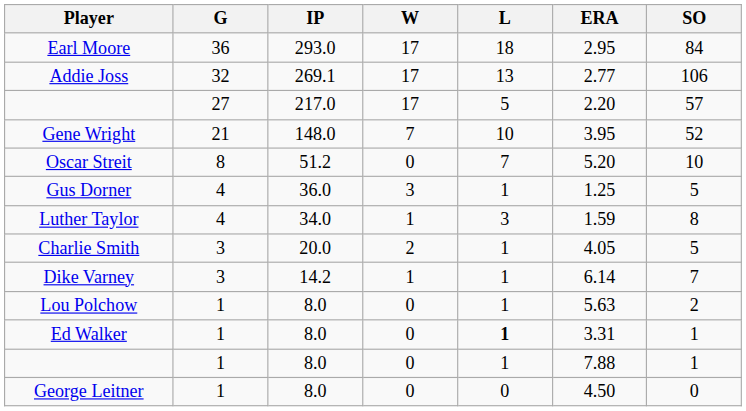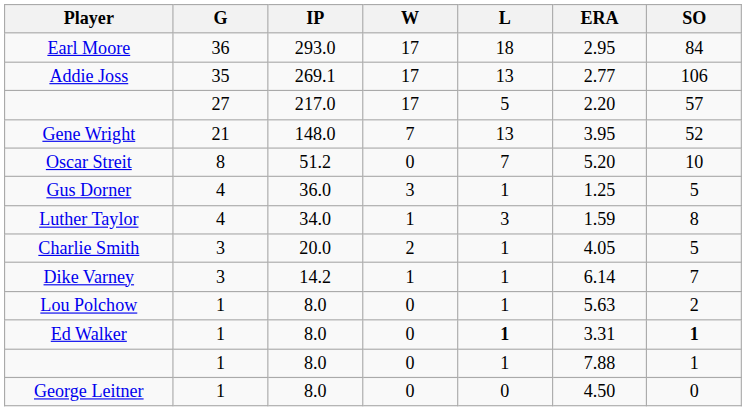Addie Joss | G: 32 -> 35
Gene Wright | L: 10 -> 13
Ed Walker | SO: normal -> bold
